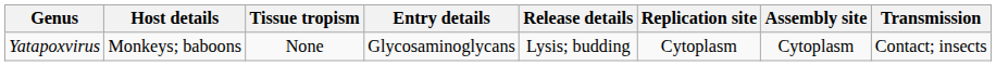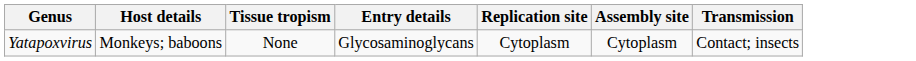- column: Release details | Lysis; budding
